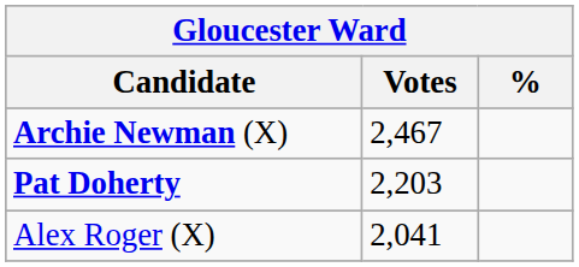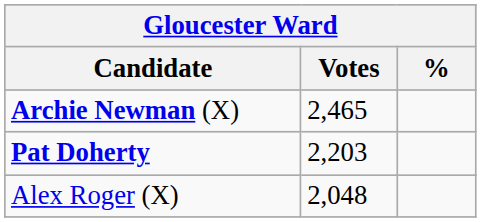Archie Newman (X) | Votes: 2,467 -> 2,465
Alex Roger (X) | Votes: 2,041 -> 2,048
